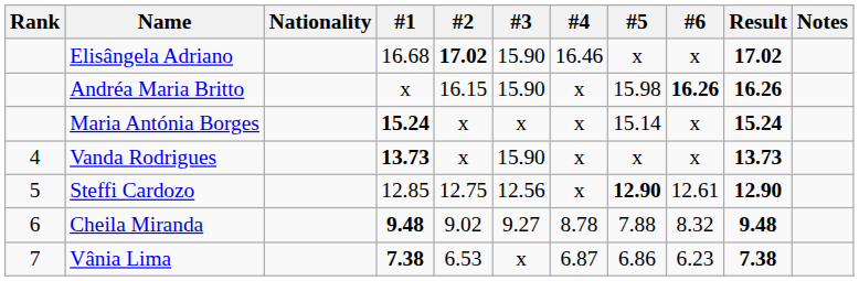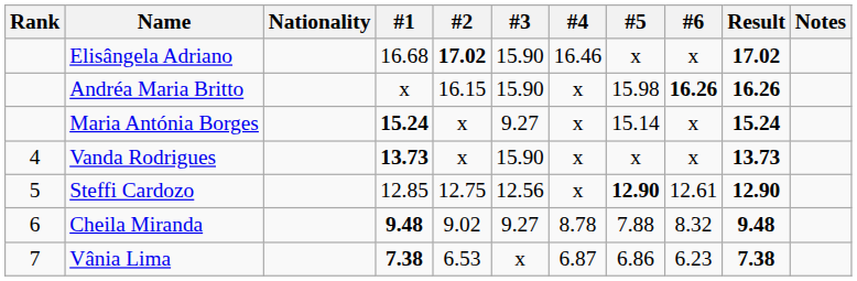Maria Antónia Borges | #3: x -> 9.27
